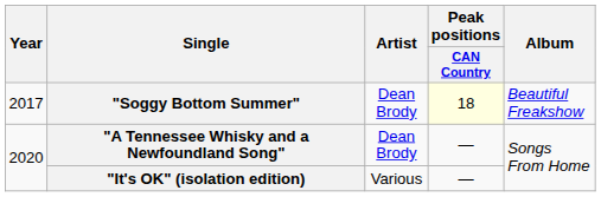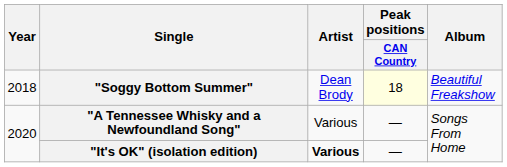"Soggy Bottom Summer" | Year: 2017 -> 2018
"A Tennessee Whisky and a Newfoundland Song" | Artist: Dean Brody -> Various
"It's OK" (isolation edition) | Artist: normal -> bold
